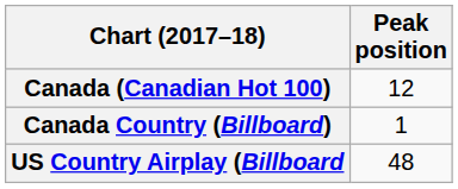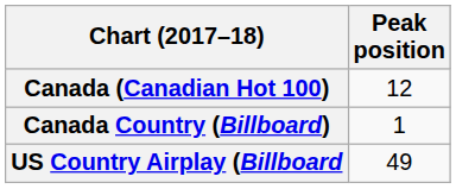US Country Airplay (Billboard | Peak position: 48 -> 49
